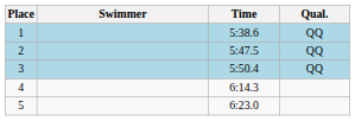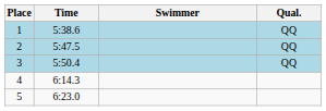columns swapped: Swimmer <-> Time
